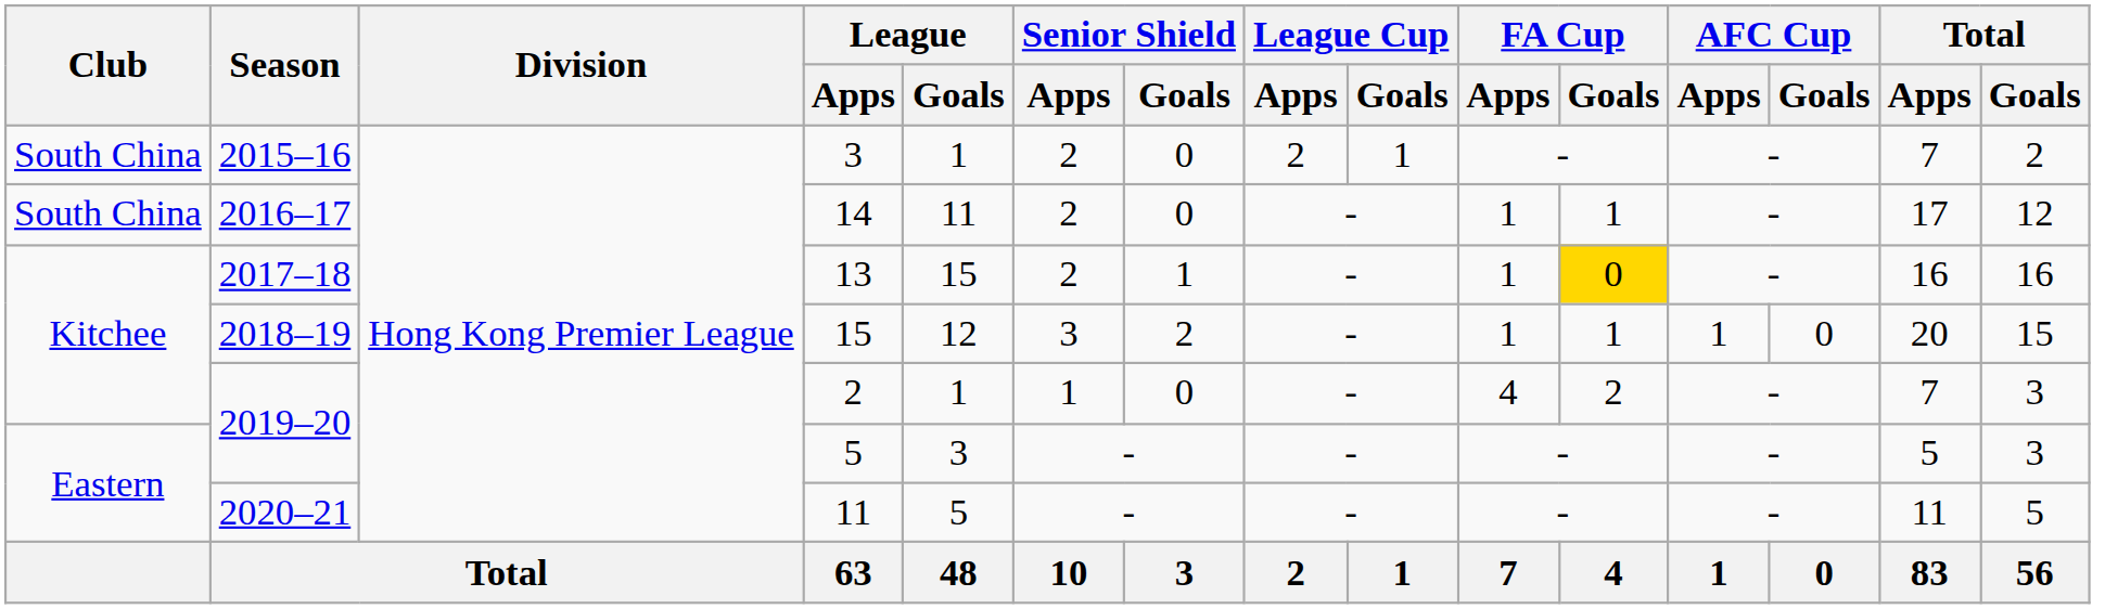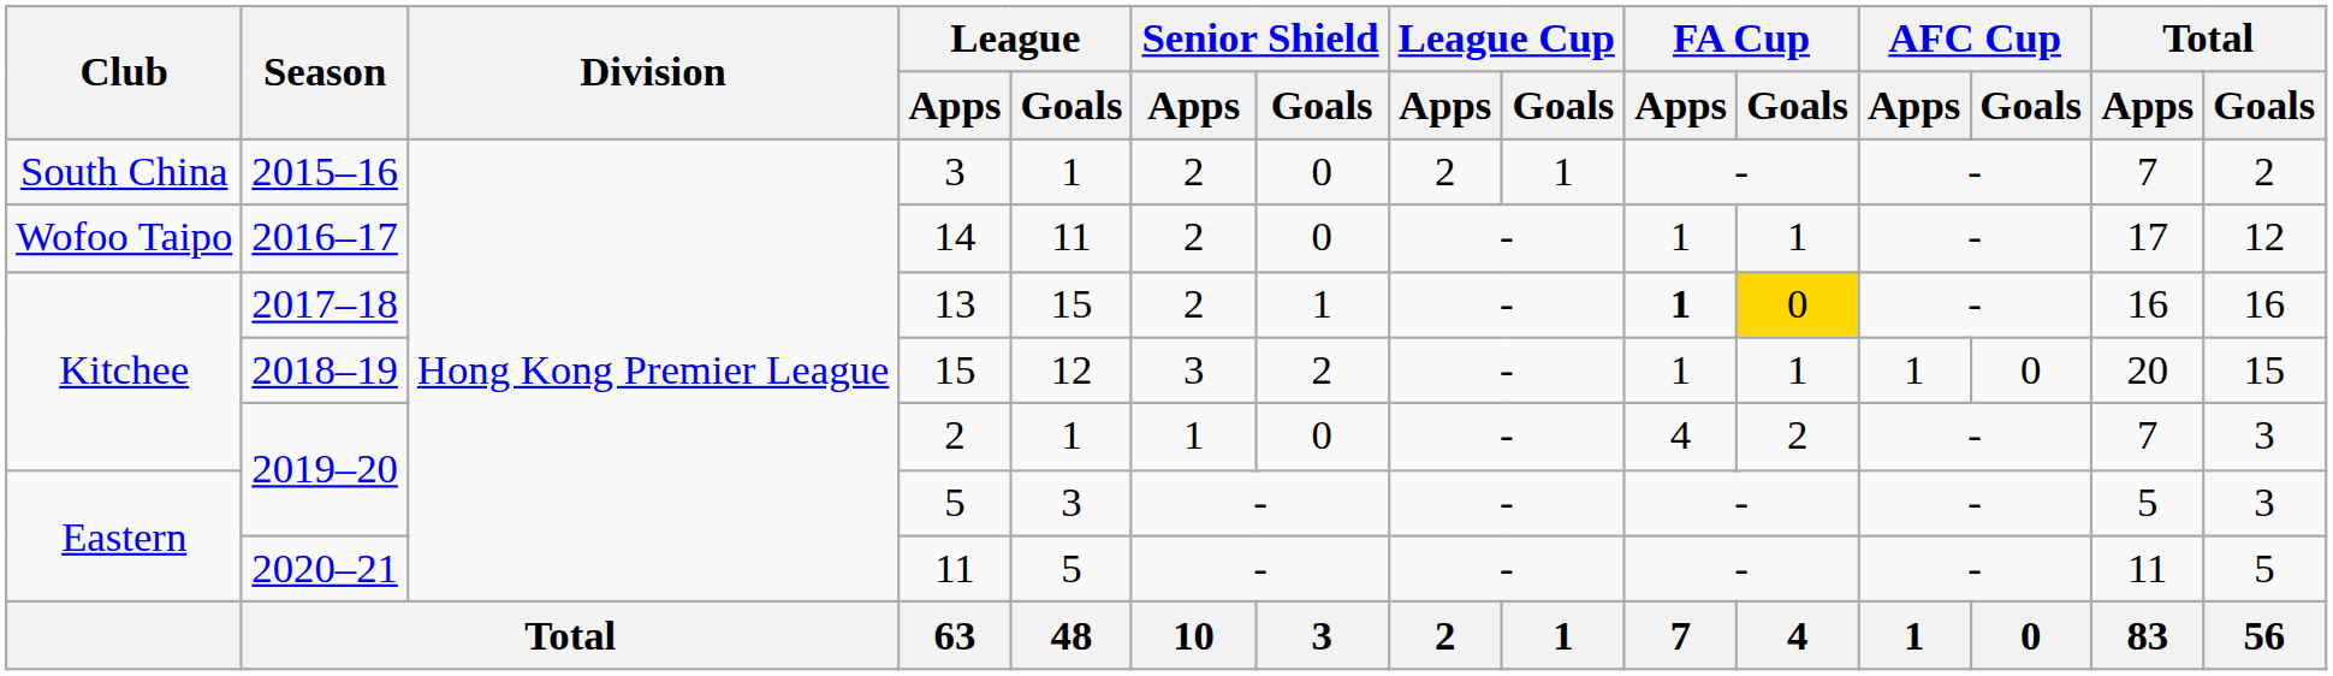14 | Club: South China -> Wofoo Taipo
13 | FA Cup / Apps: normal -> bold
